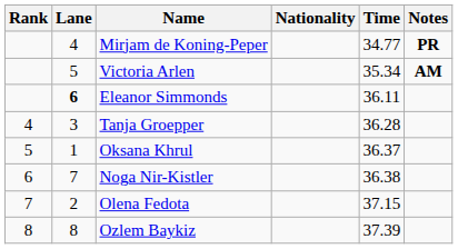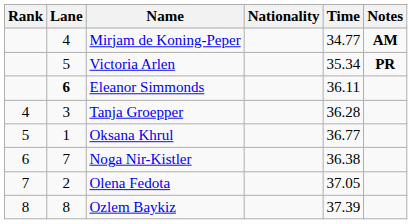Mirjam de Koning-Peper | Notes: PR -> AM
Victoria Arlen | Notes: AM -> PR
Oksana Khrul | Time: 36.37 -> 36.77
Olena Fedota | Time: 37.15 -> 37.05
